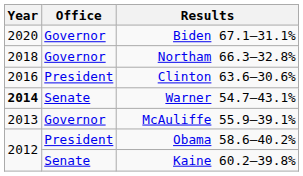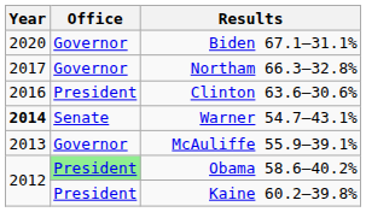Northam 66.3–32.8% | Year: 2018 -> 2017
Obama 58.6–40.2% | Office: no background -> lightgreen background
Kaine 60.2–39.8% | Office: Senate -> President
